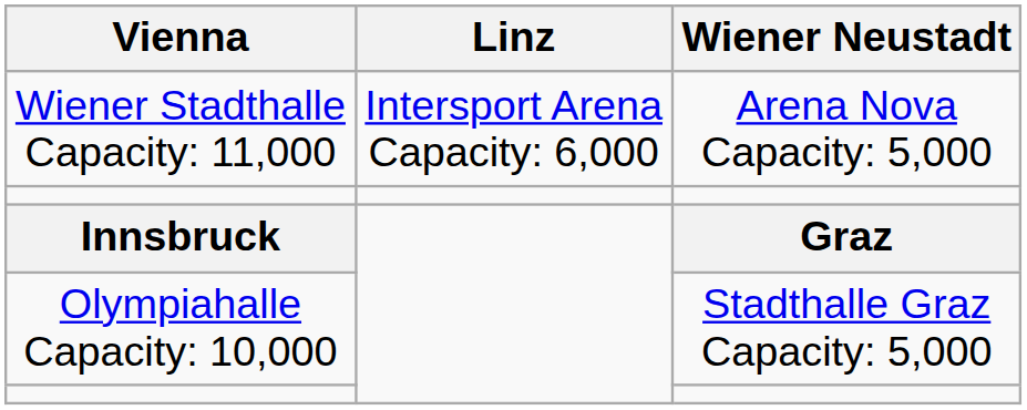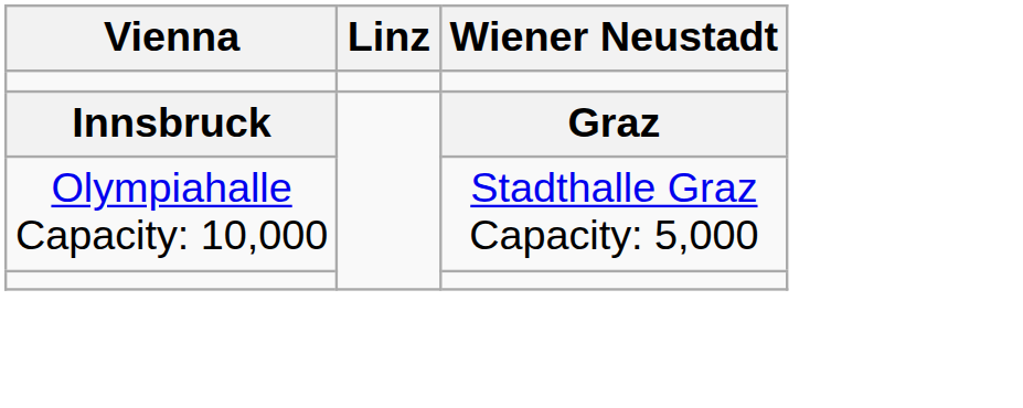- row: Wiener Stadthalle Capacity: 11,000 | Intersport Arena Capacity: 6,000 | Arena Nova Capacity: 5,000
